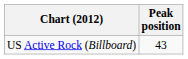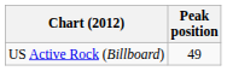US Active Rock (Billboard) | Peak position: 43 -> 49
